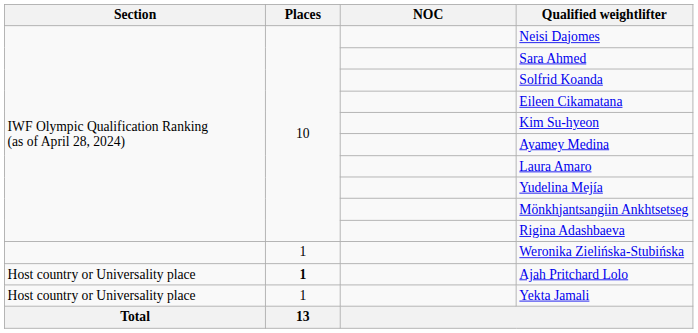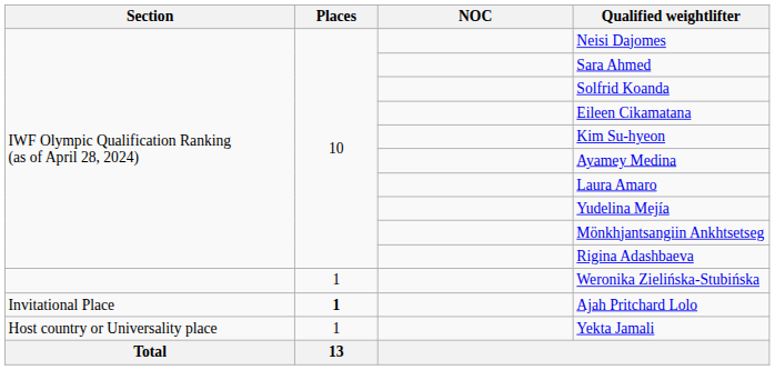Ajah Pritchard Lolo | Section: Host country or Universality place -> Invitational Place
